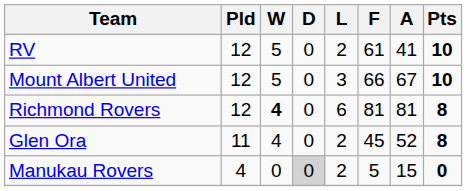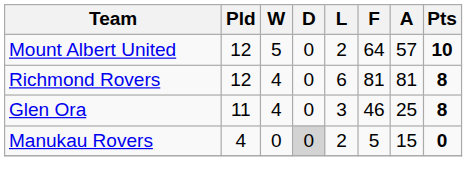- row: RV | 12 | 5 | 0 | 2 | 61 | 41 | 10
Mount Albert United | L: 3 -> 2
Mount Albert United | F: 66 -> 64
Mount Albert United | A: 67 -> 57
Richmond Rovers | W: bold -> normal
Glen Ora | L: 2 -> 3
Glen Ora | F: 45 -> 46
Glen Ora | A: 52 -> 25
